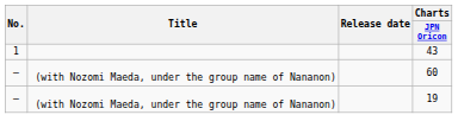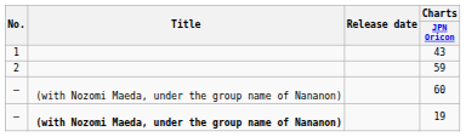+ row: 2 | 59
19 | Title: normal -> bold
